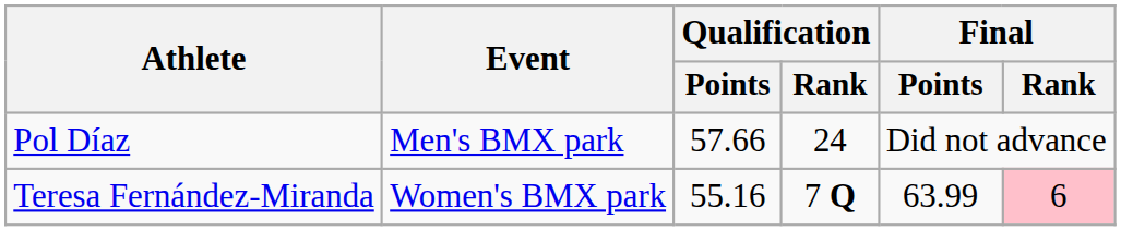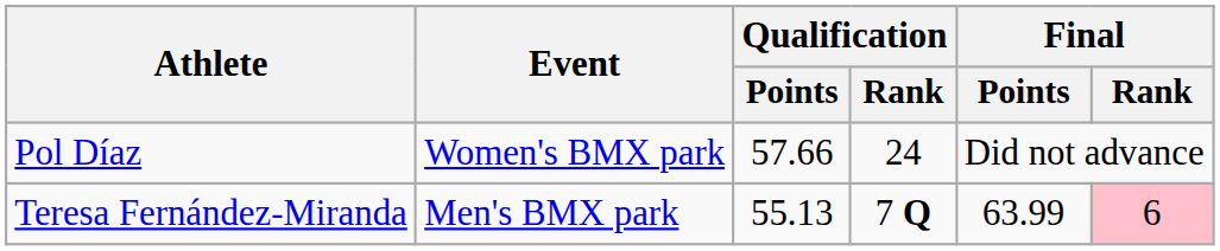Pol Díaz | Event: Men's BMX park -> Women's BMX park
Teresa Fernández-Miranda | Event: Women's BMX park -> Men's BMX park
Teresa Fernández-Miranda | Qualification / Points: 55.16 -> 55.13
